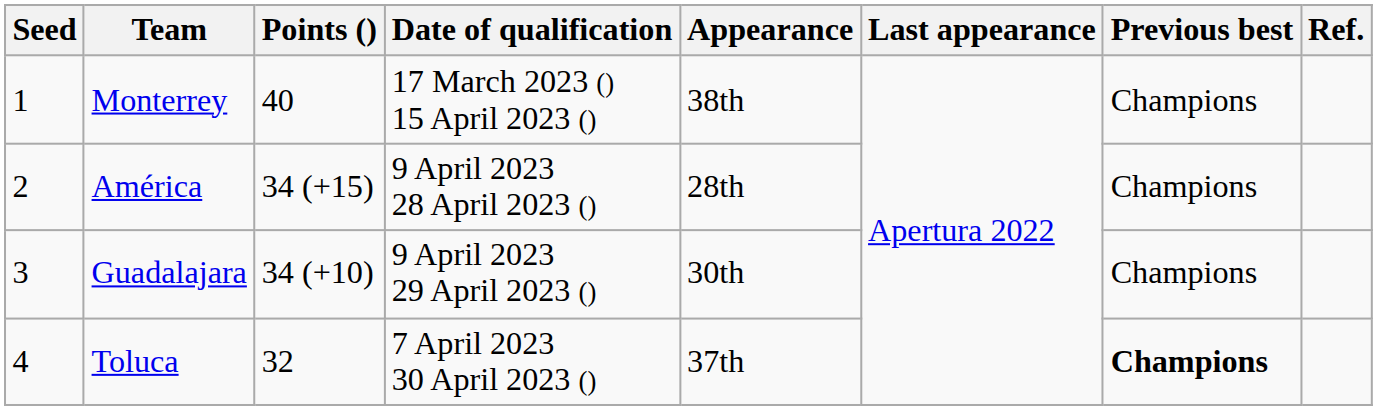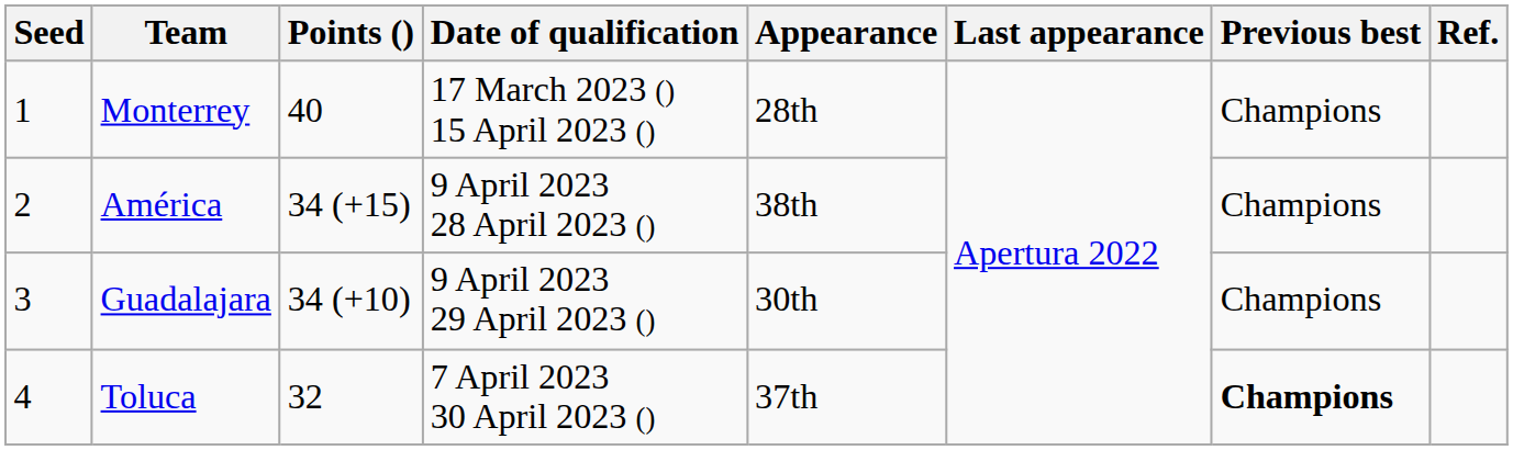Monterrey | Appearance: 38th -> 28th
América | Appearance: 28th -> 38th
